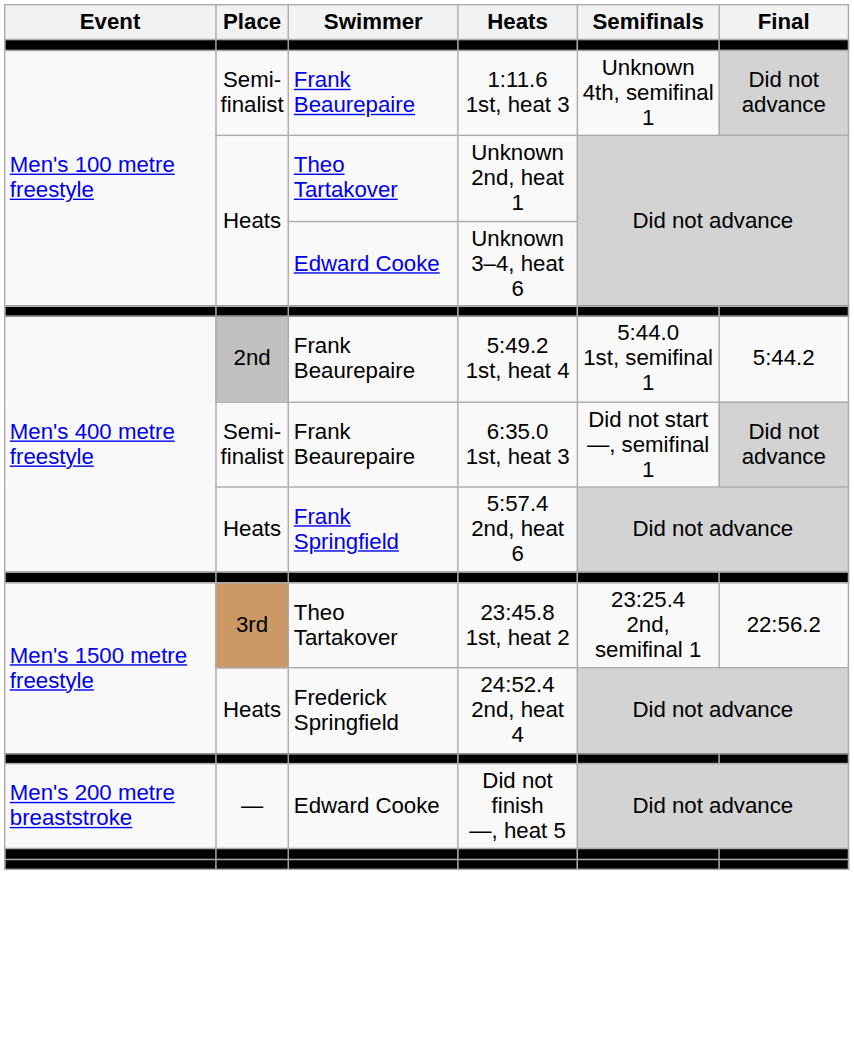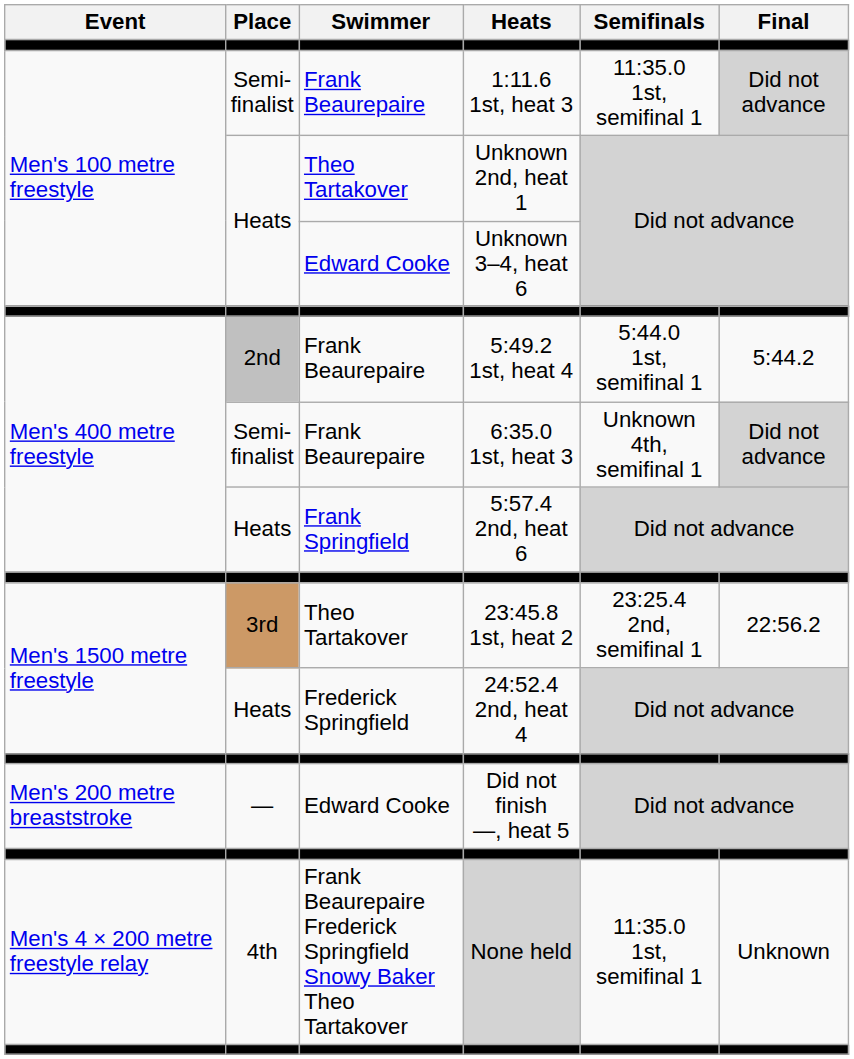1:11.6 1st, heat 3 | Semifinals: Unknown 4th, semifinal 1 -> 11:35.0 1st, semifinal 1
6:35.0 1st, heat 3 | Semifinals: Did not start —, semifinal 1 -> Unknown 4th, semifinal 1
+ row: Men's 4 × 200 metre freestyle relay | 4th | Frank Beaurepaire Frederick Springfield Snowy Baker Theo Tartakover | None held | 11:35.0 1st, semifinal 1 | Unknown
